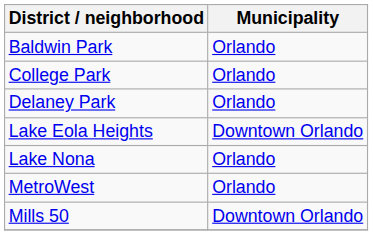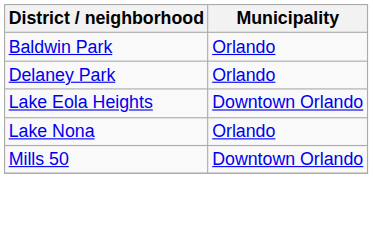- row: College Park | Orlando
- row: MetroWest | Orlando
